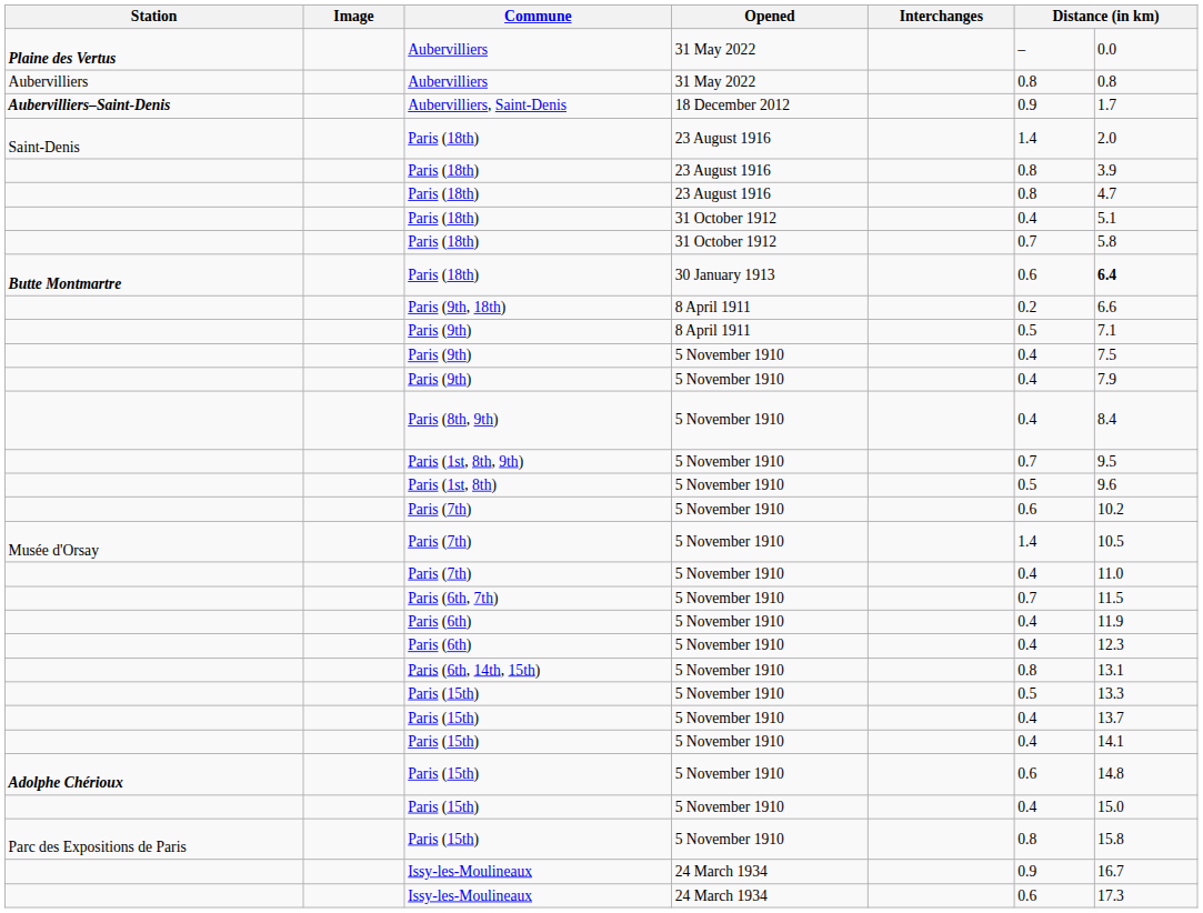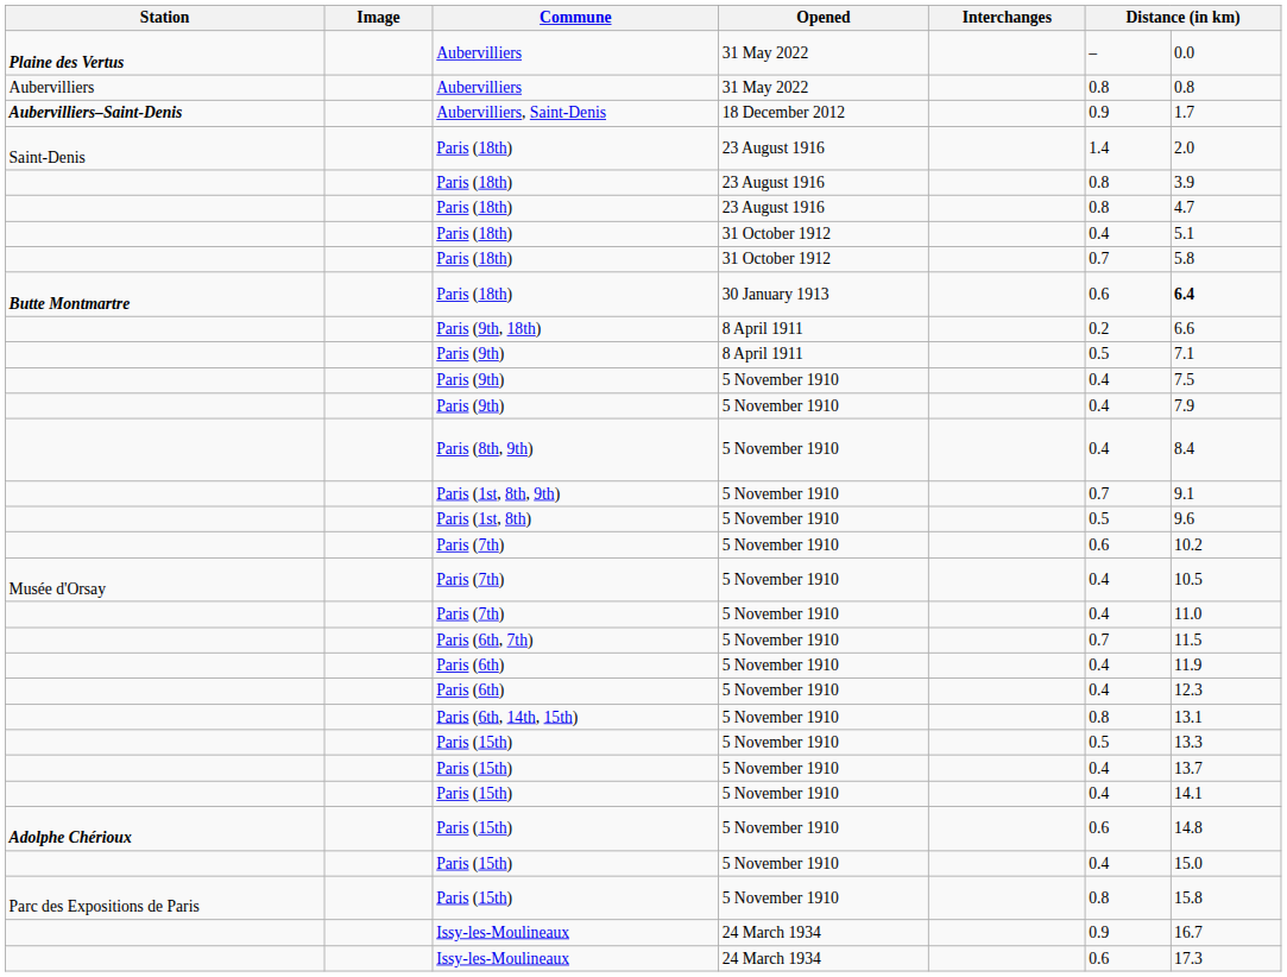Paris (1st, 8th, 9th) | column 7: 9.5 -> 9.1
Musée d'Orsay / Paris (7th) | column 6: 1.4 -> 0.4
